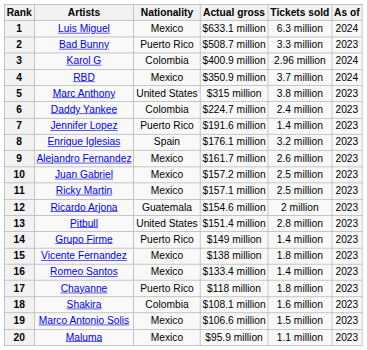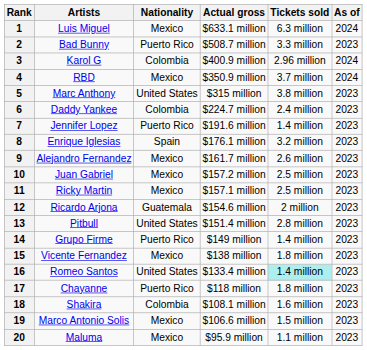16 | Nationality: Mexico -> United States
16 | Tickets sold: no background -> paleturquoise background
